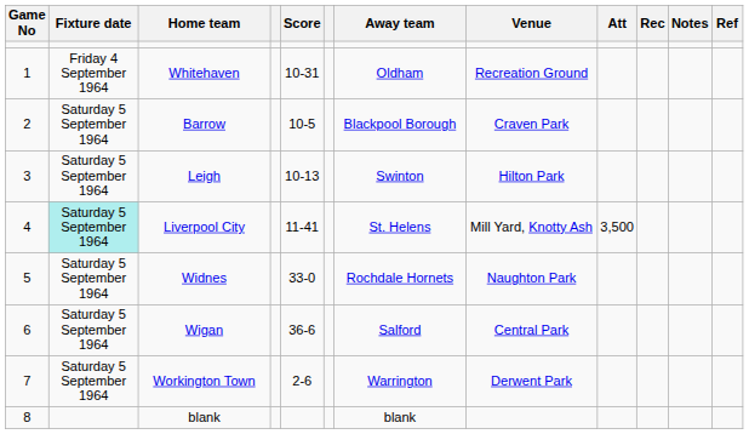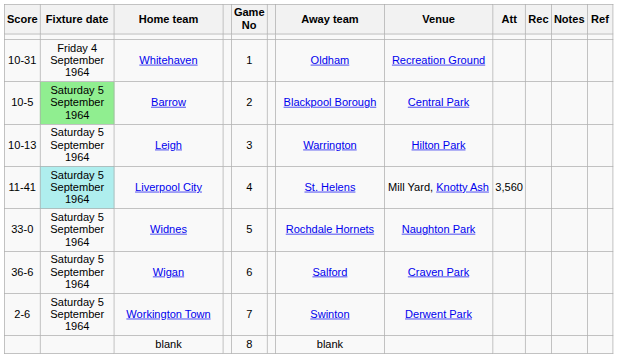columns swapped: Game No <-> Score
Barrow | Fixture date: no background -> lightgreen background
Barrow | Venue: Craven Park -> Central Park
Leigh | Away team: Swinton -> Warrington
Liverpool City | Att: 3,500 -> 3,560
Wigan | Venue: Central Park -> Craven Park
Workington Town | Away team: Warrington -> Swinton
